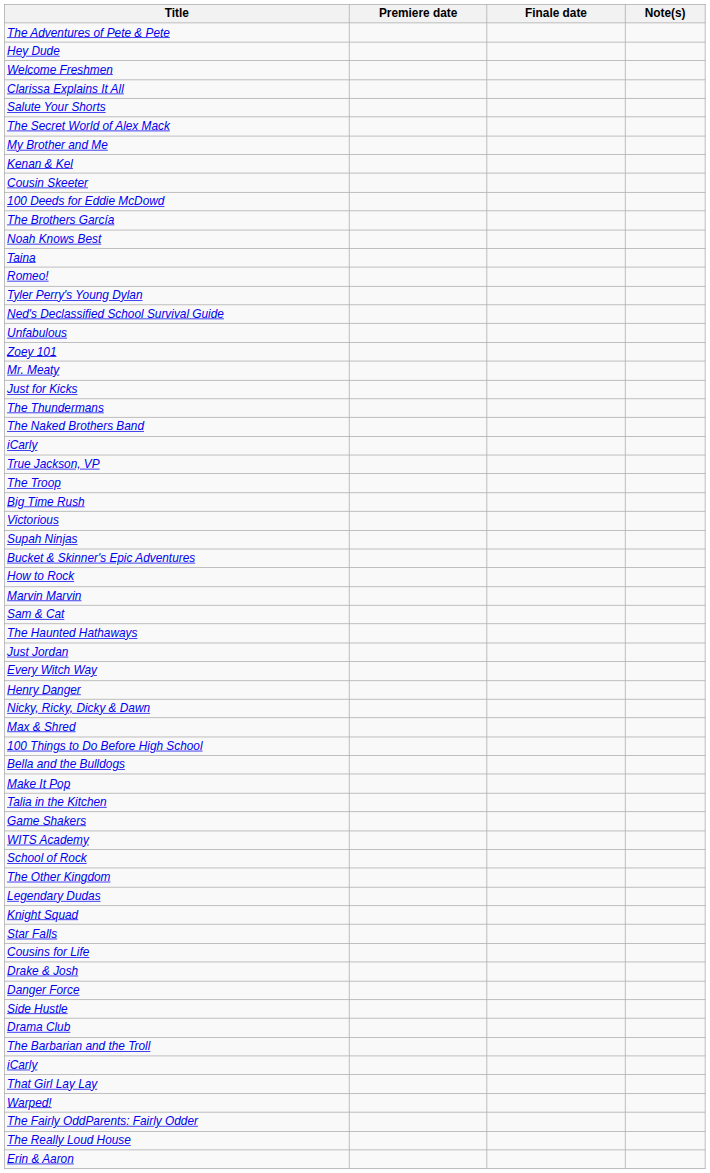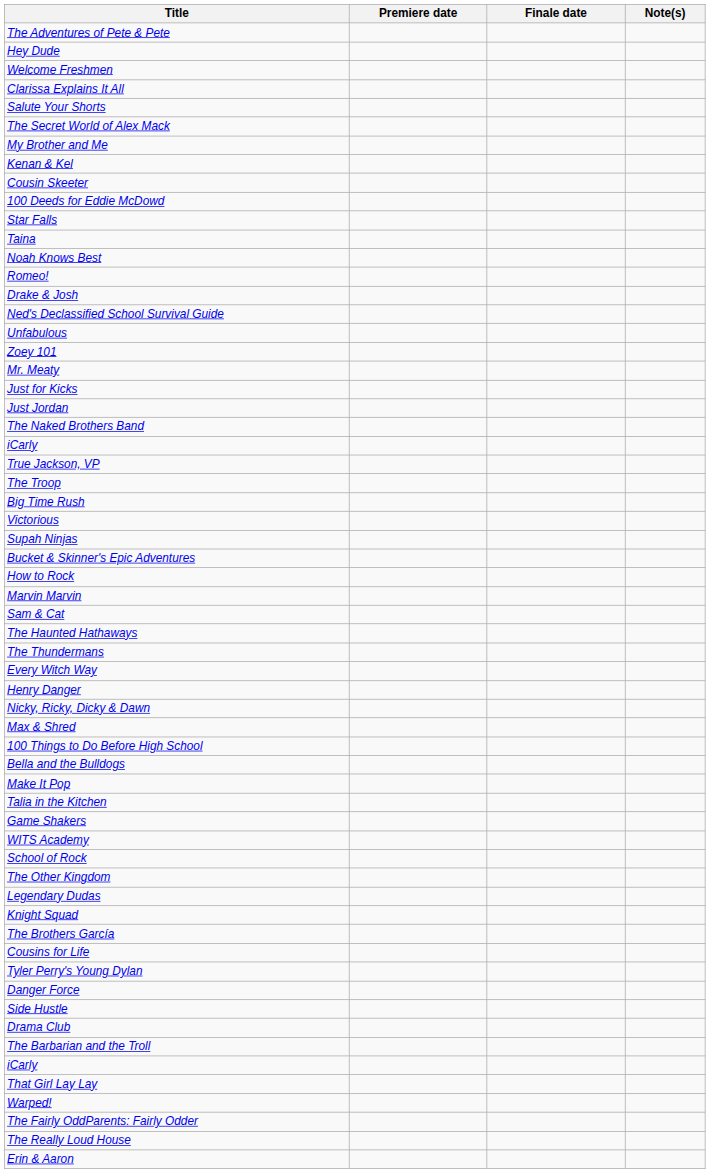rows swapped: The Brothers García <-> Star Falls
rows swapped: Noah Knows Best <-> Taina
rows swapped: Drake & Josh <-> Tyler Perry's Young Dylan
rows swapped: Just Jordan <-> The Thundermans
